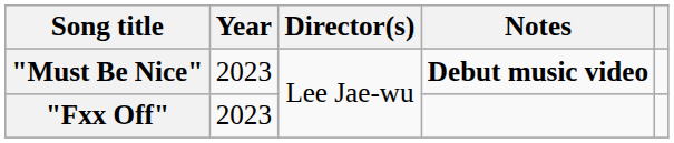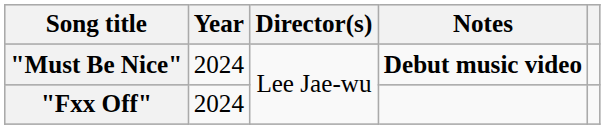"Must Be Nice" | Year: 2023 -> 2024
"Fxx Off" | Year: 2023 -> 2024
